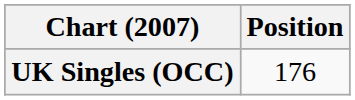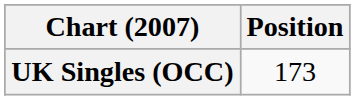UK Singles (OCC) | Position: 176 -> 173
